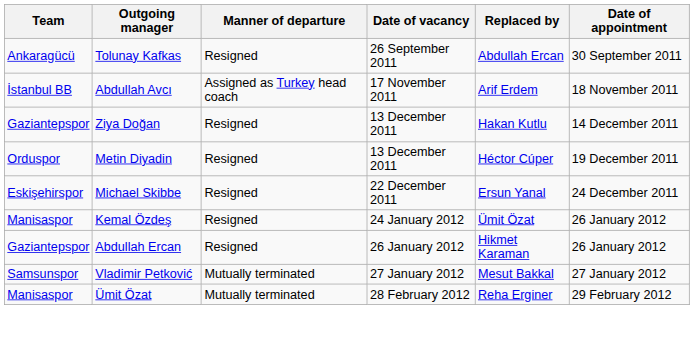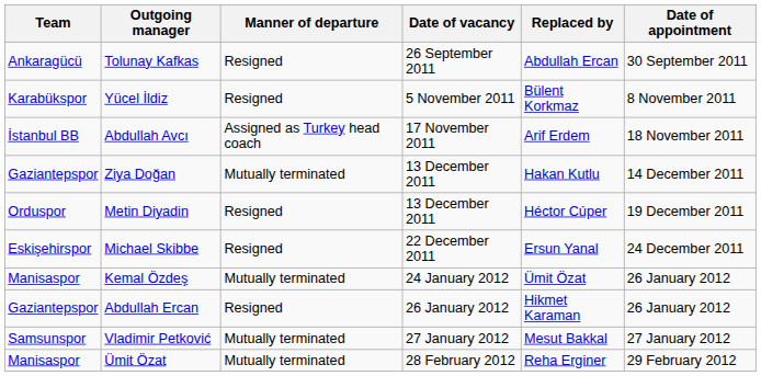+ row: Karabükspor | Yücel İldiz | Resigned | 5 November 2011 | Bülent Korkmaz | 8 November 2011
Ziya Doğan | Manner of departure: Resigned -> Mutually terminated
Kemal Özdeş | Manner of departure: Resigned -> Mutually terminated
